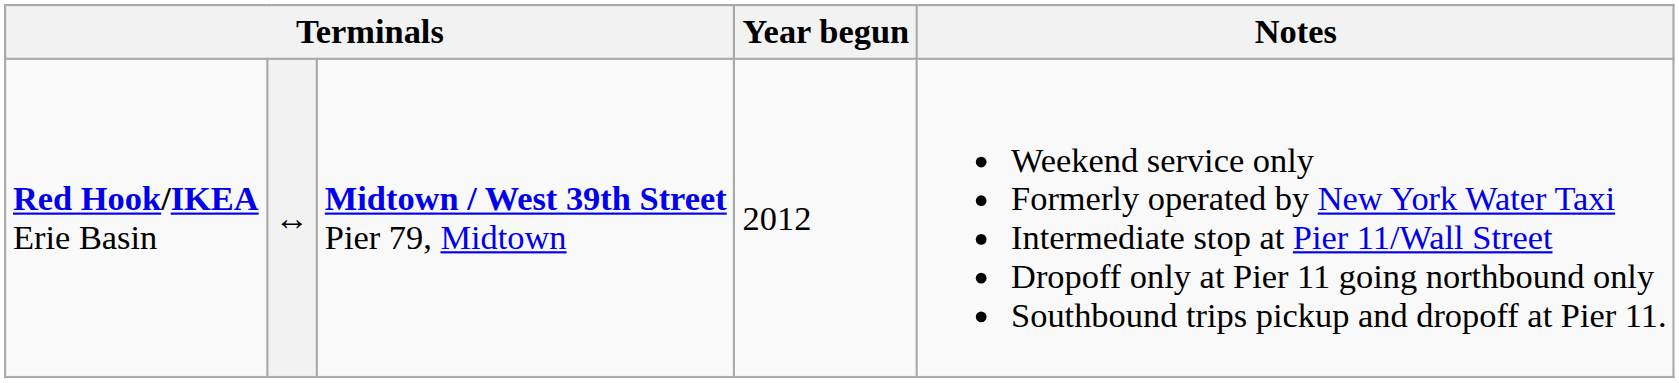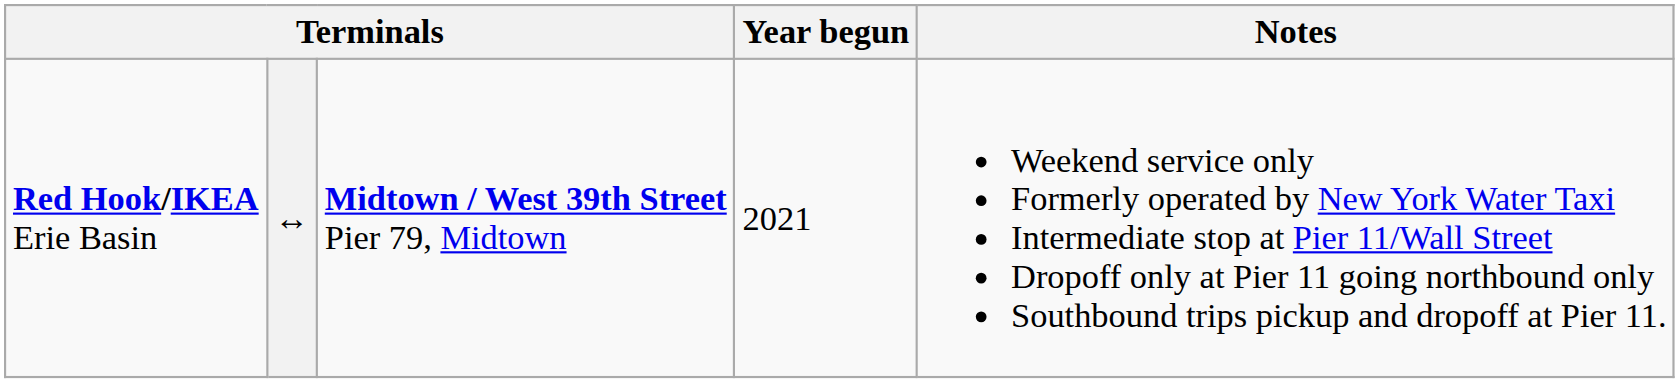↔ | Year begun: 2012 -> 2021
